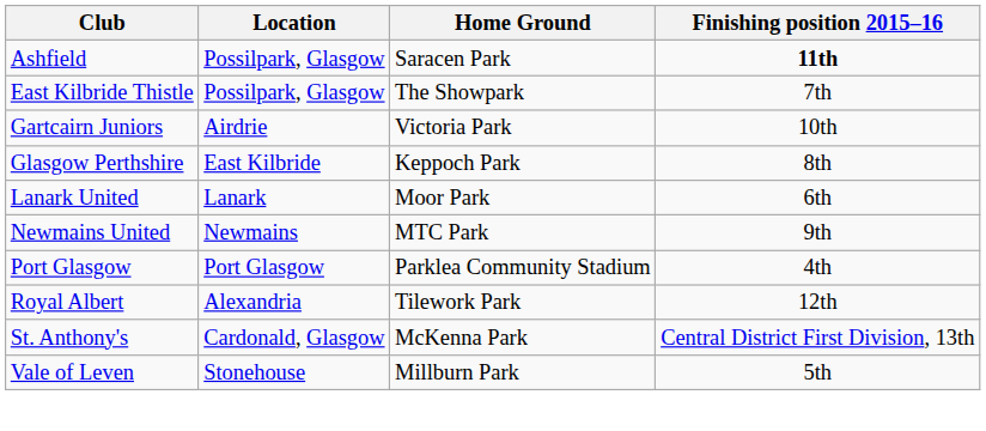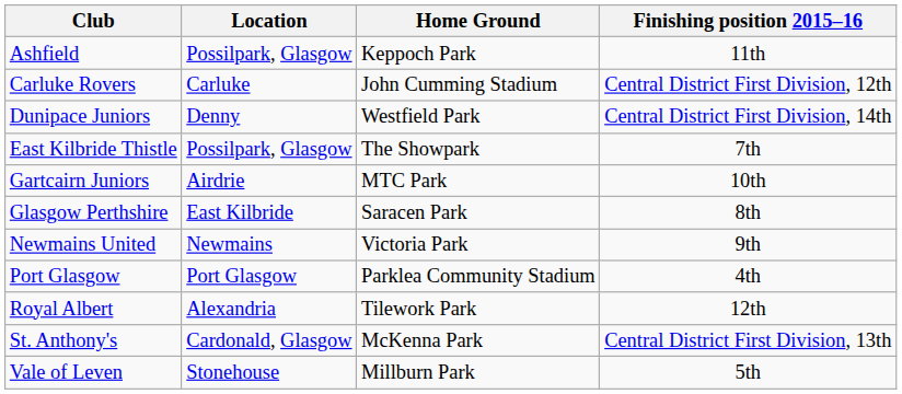Ashfield | Home Ground: Saracen Park -> Keppoch Park
Ashfield | Finishing position 2015–16: bold -> normal
+ row: Carluke Rovers | Carluke | John Cumming Stadium | Central District First Division, 12th
+ row: Dunipace Juniors | Denny | Westfield Park | Central District First Division, 14th
Gartcairn Juniors | Home Ground: Victoria Park -> MTC Park
Glasgow Perthshire | Home Ground: Keppoch Park -> Saracen Park
- row: Lanark United | Lanark | Moor Park | 6th
Newmains United | Home Ground: MTC Park -> Victoria Park
